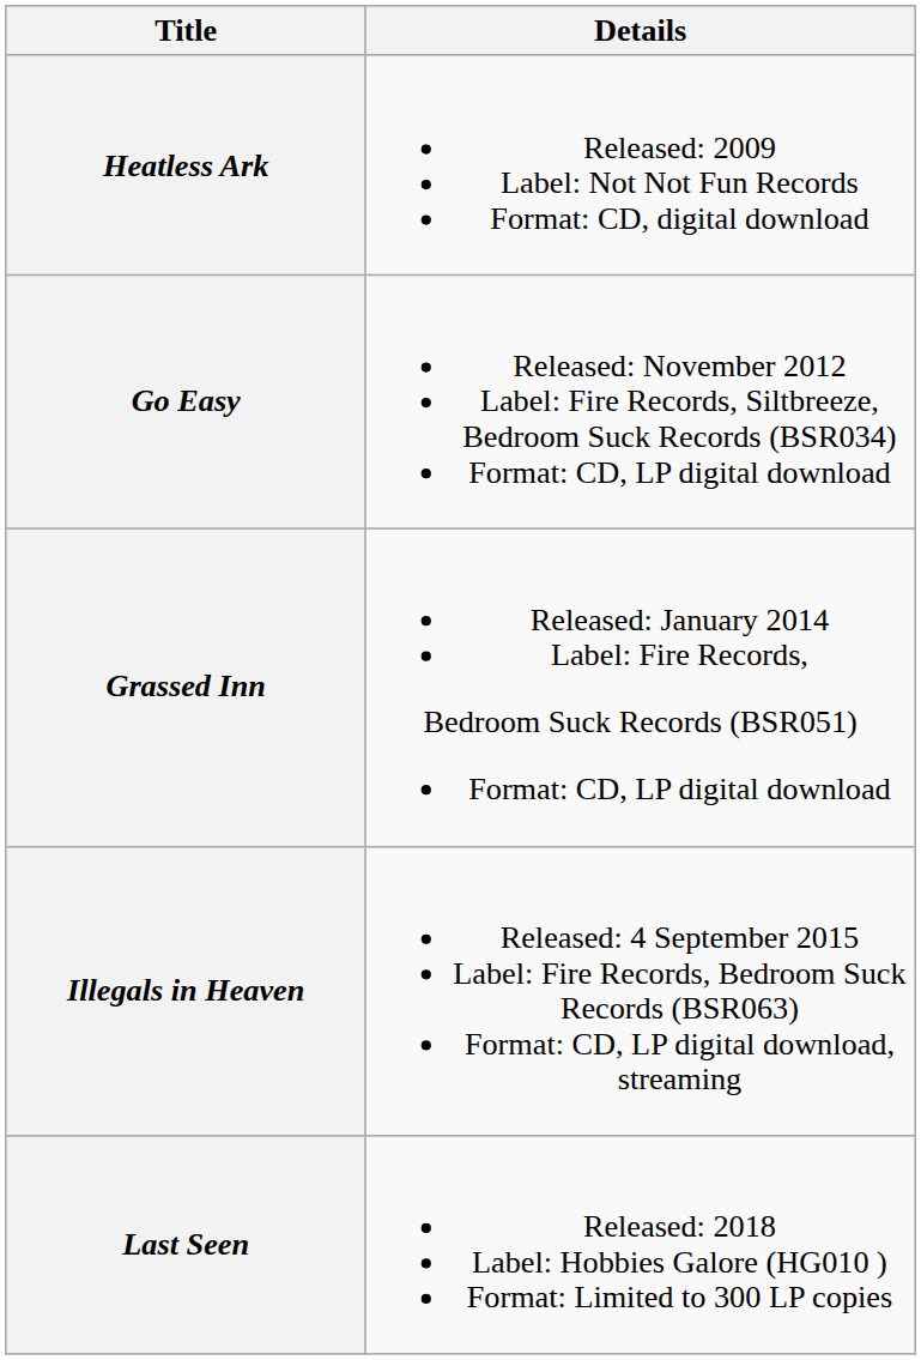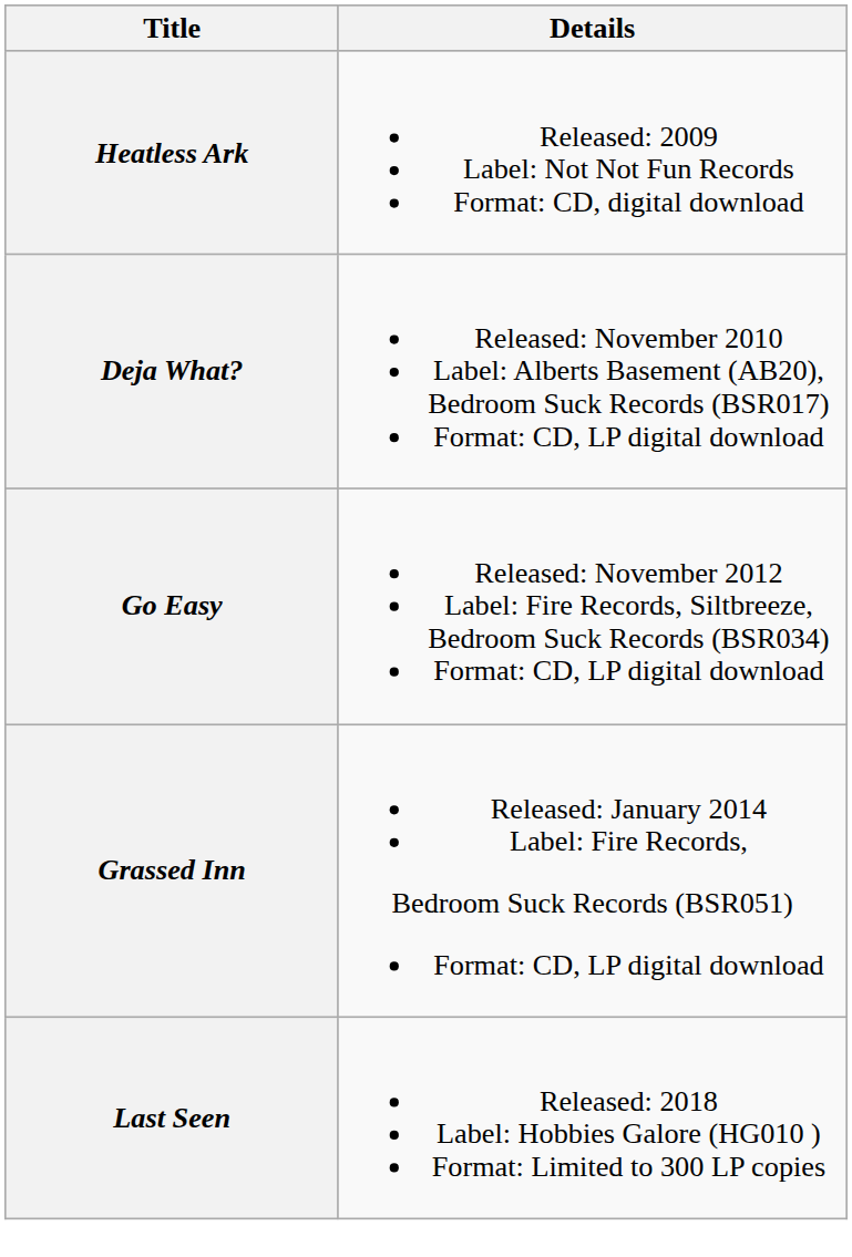+ row: Deja What? | Released: November 2010 Label: Alberts Basement (AB20), Bedroom Suck Records (BSR017) Format: CD, LP digital download
- row: Illegals in Heaven | Released: 4 September 2015 Label: Fire Records, Bedroom Suck Records (BSR063) Format: CD, LP digital download, streaming
